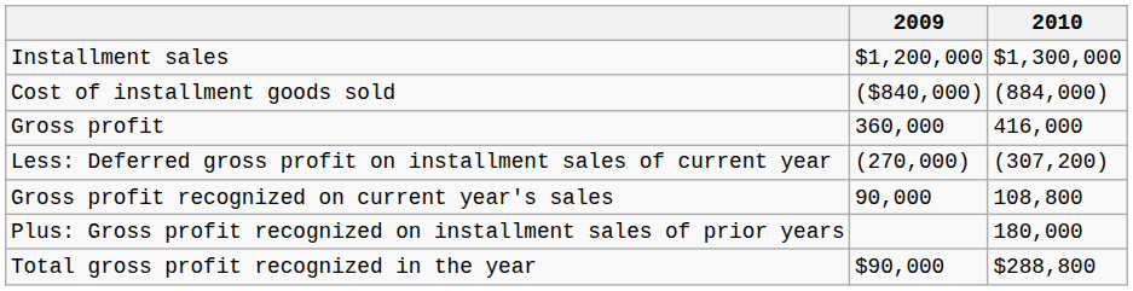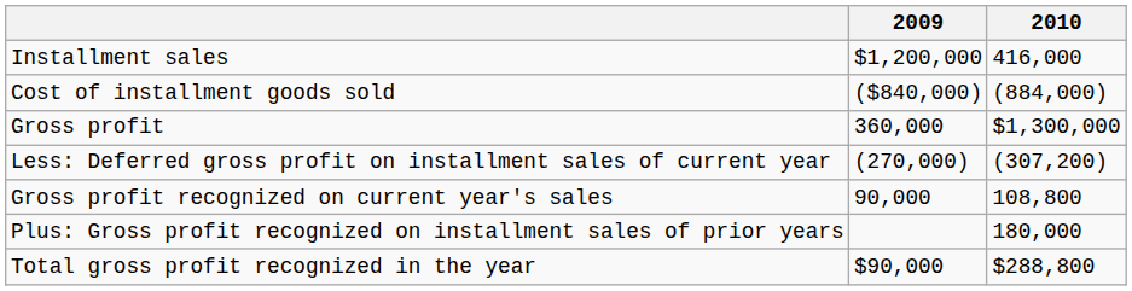Installment sales | 2010: $1,300,000 -> 416,000
Gross profit | 2010: 416,000 -> $1,300,000
